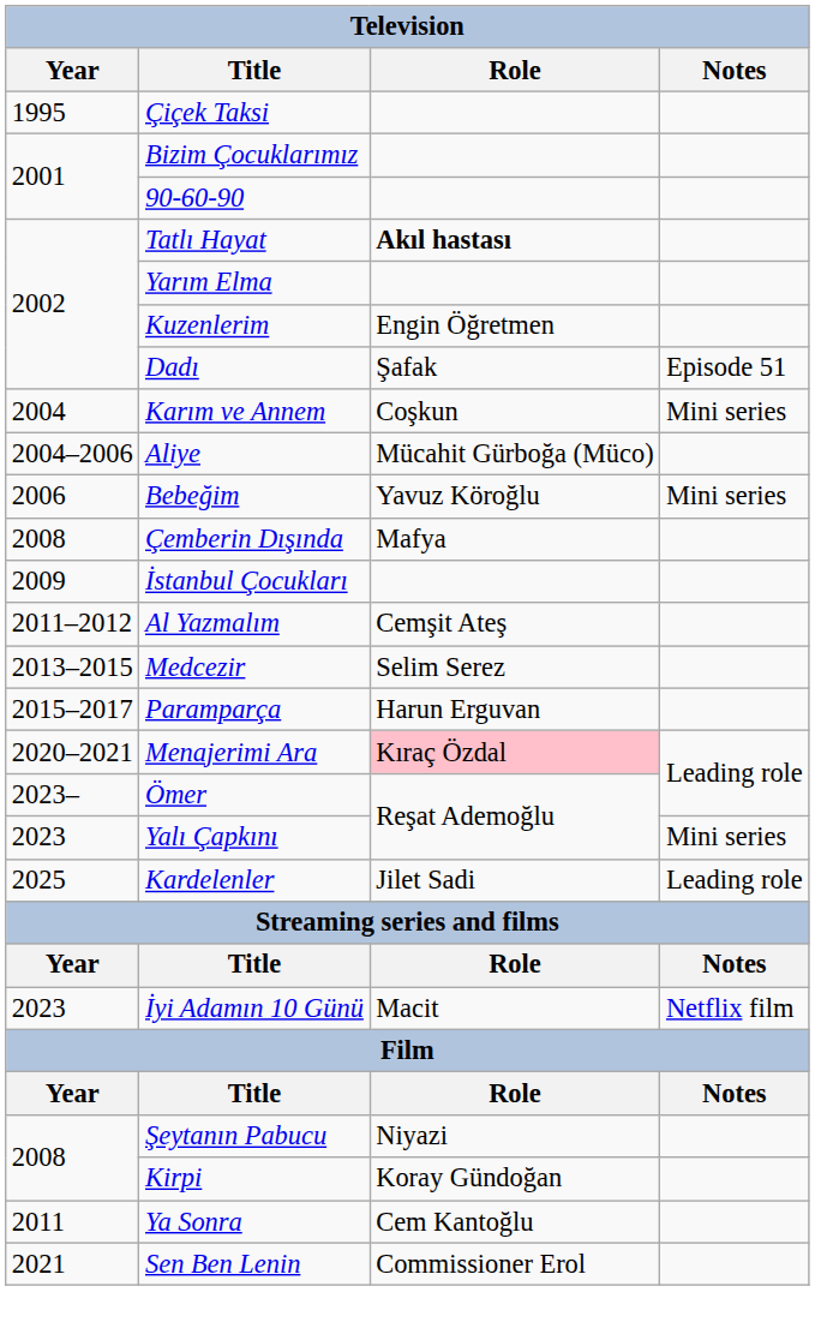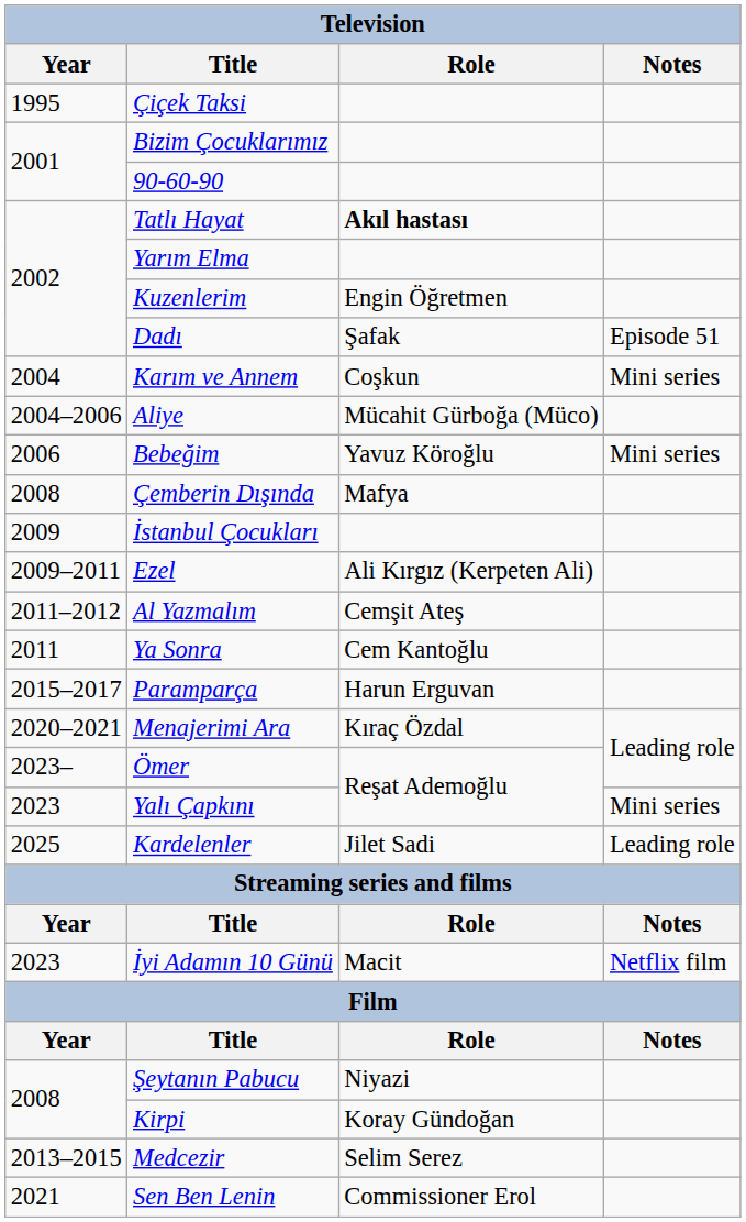+ row: 2009–2011 | Ezel | Ali Kırgız (Kerpeten Ali)
rows swapped: Medcezir <-> Ya Sonra
Menajerimi Ara | Role: pink background -> no background
